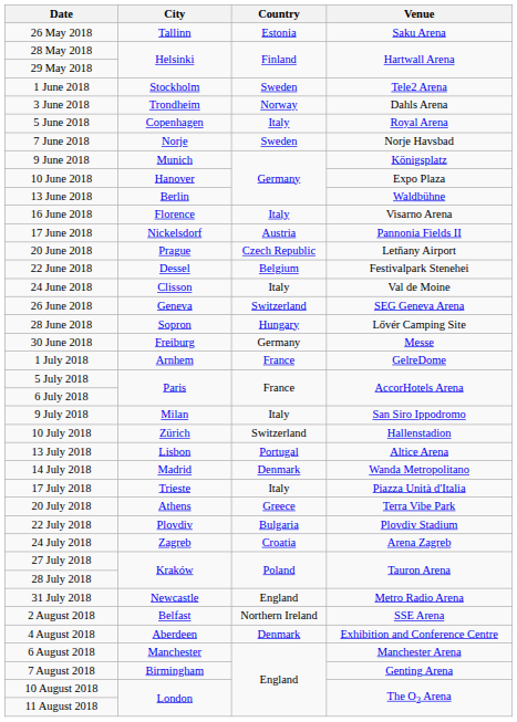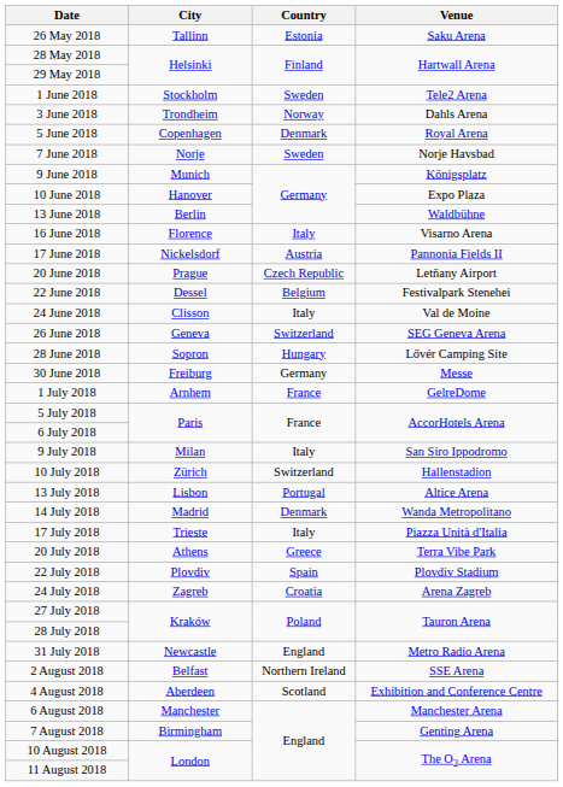5 June 2018 | Country: Italy -> Denmark
22 July 2018 | Country: Bulgaria -> Spain
4 August 2018 | Country: Denmark -> Scotland
